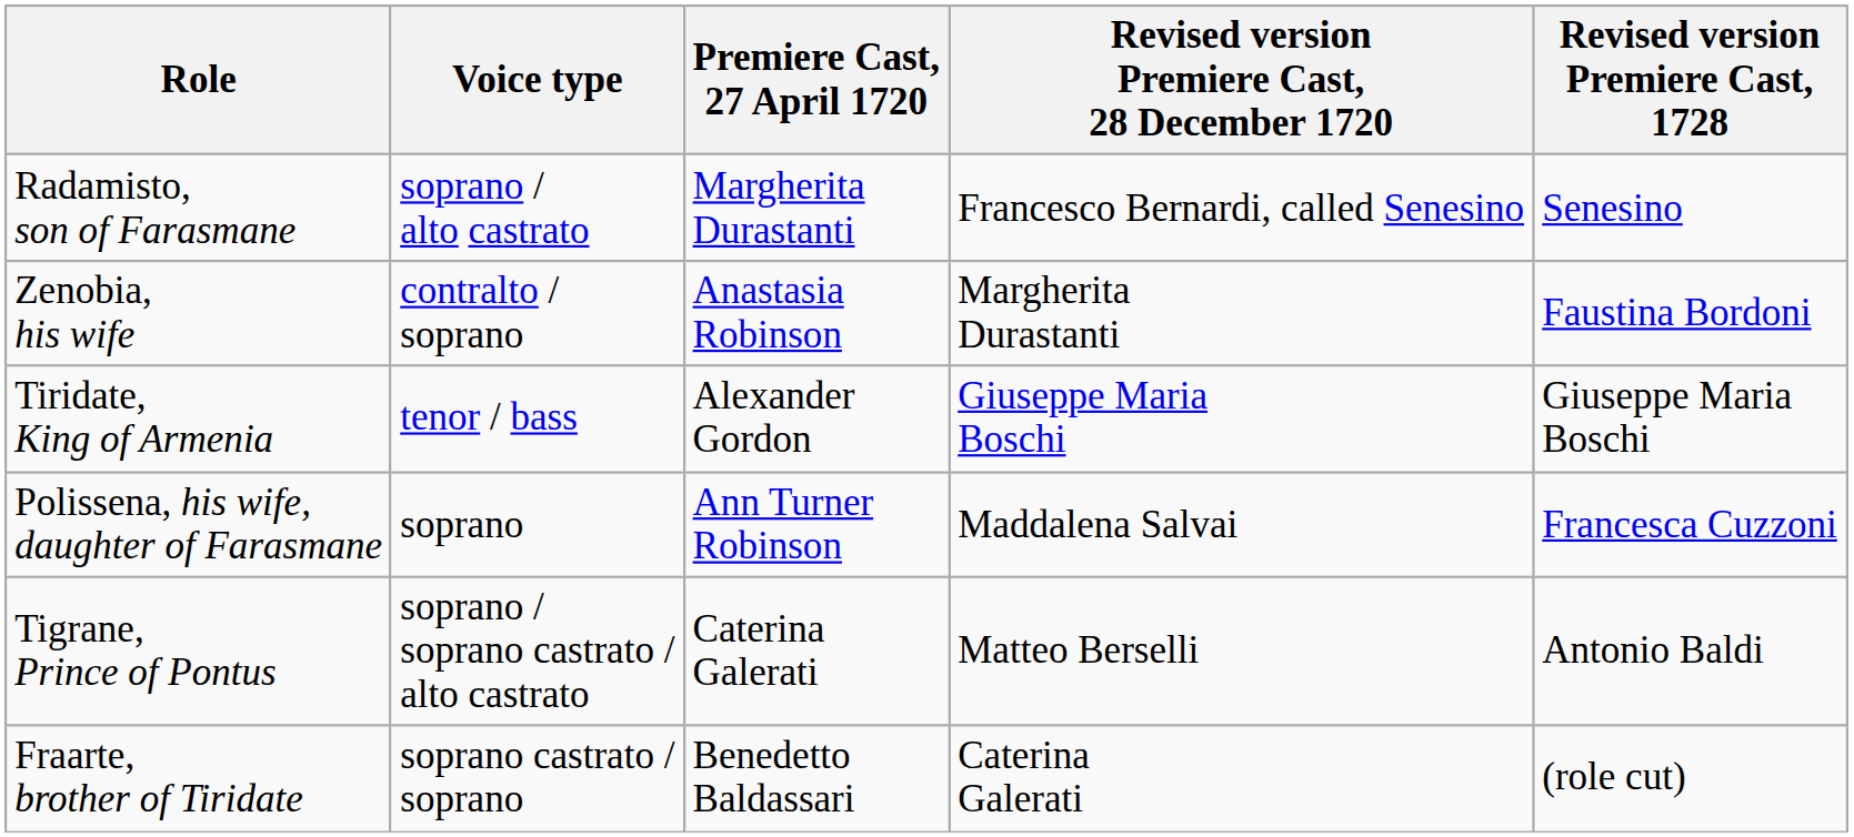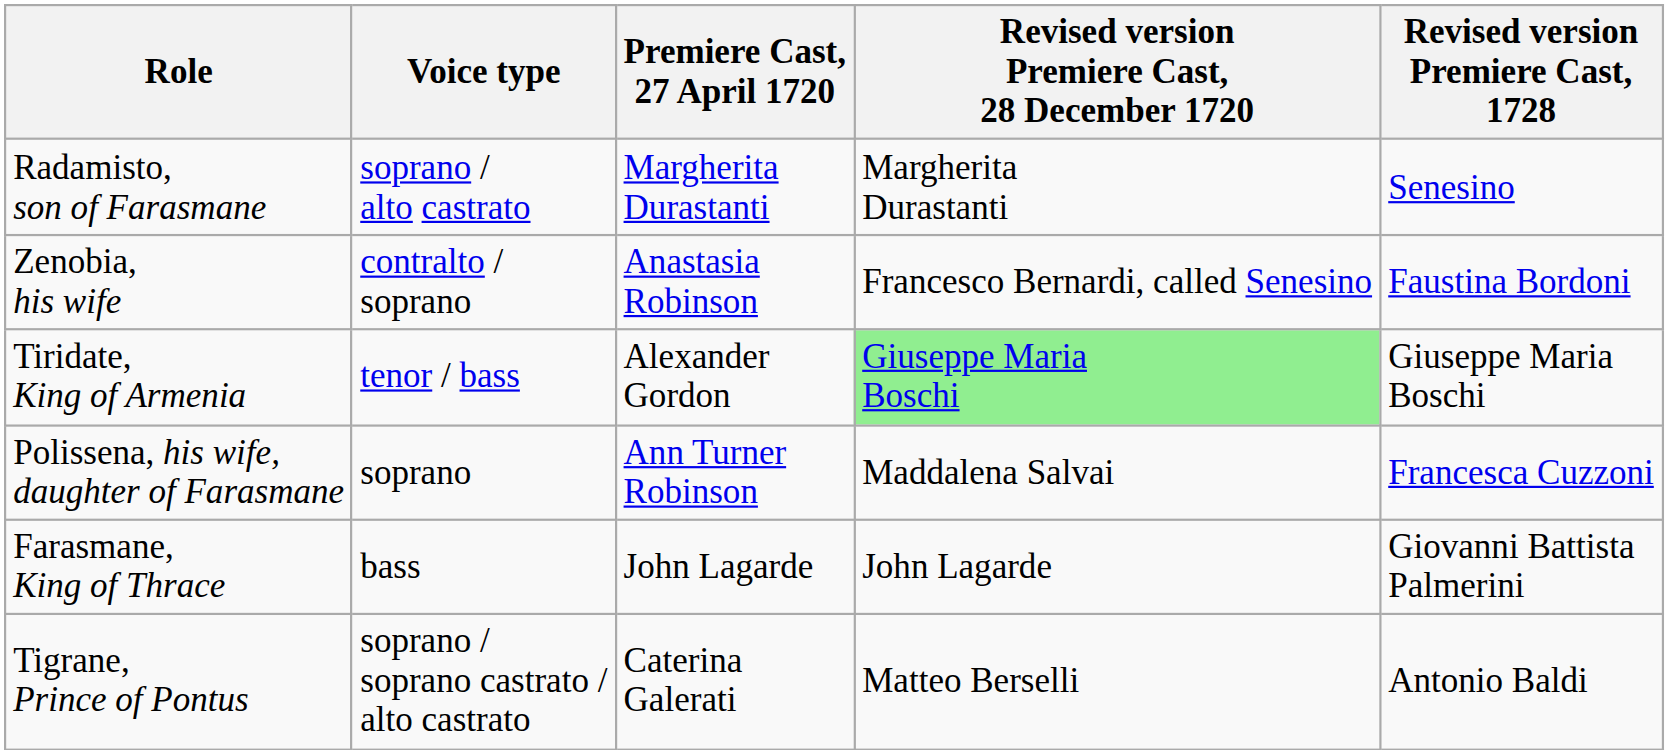Radamisto, son of Farasmane | Revised version Premiere Cast, 28 December 1720: Francesco Bernardi, called Senesino -> Margherita Durastanti
Zenobia, his wife | Revised version Premiere Cast, 28 December 1720: Margherita Durastanti -> Francesco Bernardi, called Senesino
Tiridate, King of Armenia | Revised version Premiere Cast, 28 December 1720: no background -> lightgreen background
+ row: Farasmane, King of Thrace | bass | John Lagarde | John Lagarde | Giovanni Battista Palmerini
- row: Fraarte, brother of Tiridate | soprano castrato / soprano | Benedetto Baldassari | Caterina Galerati | (role cut)
